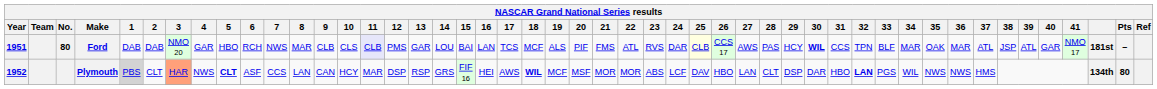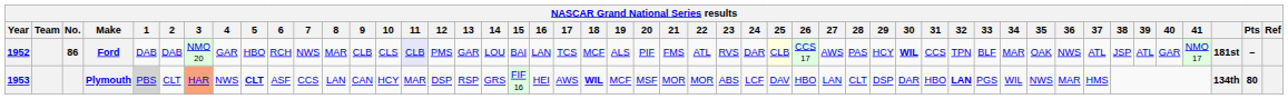Ford | Year: 1951 -> 1952
Ford | No.: 80 -> 86
Ford | 36: MAR -> NWS
Plymouth | Year: 1952 -> 1953
Plymouth | 36: NWS -> MAR
